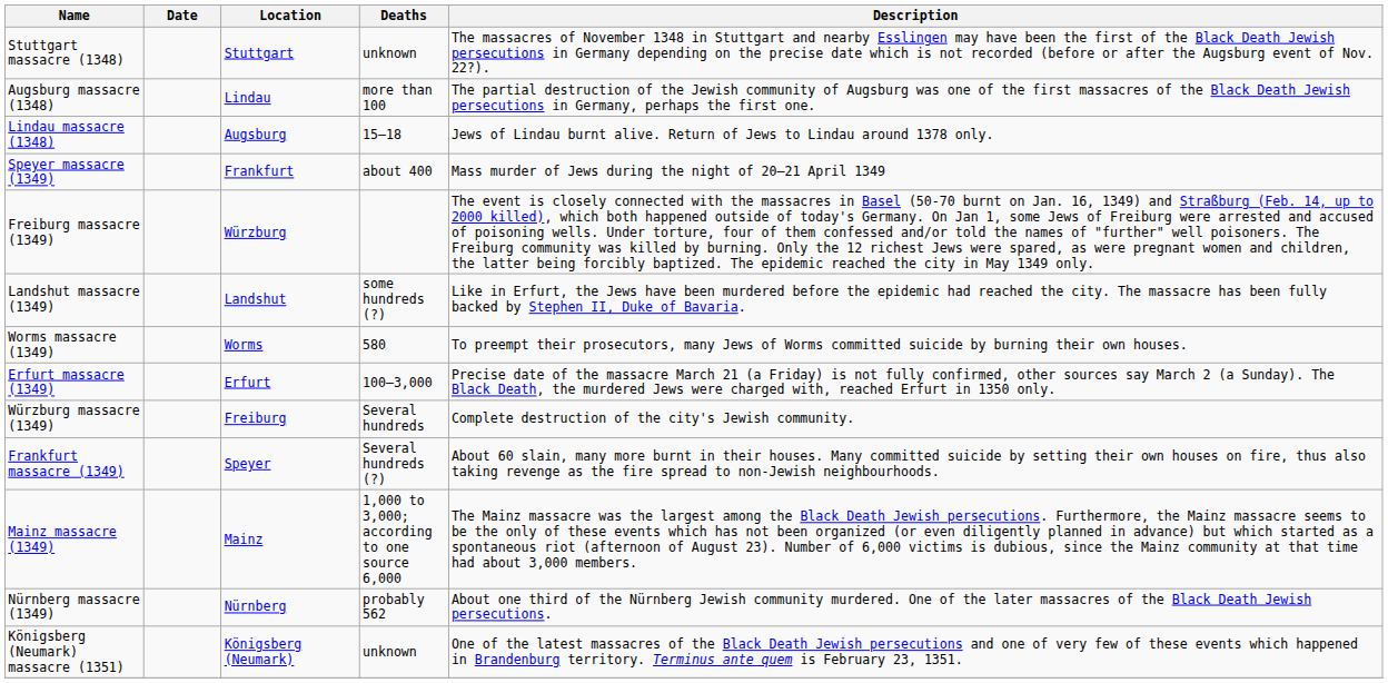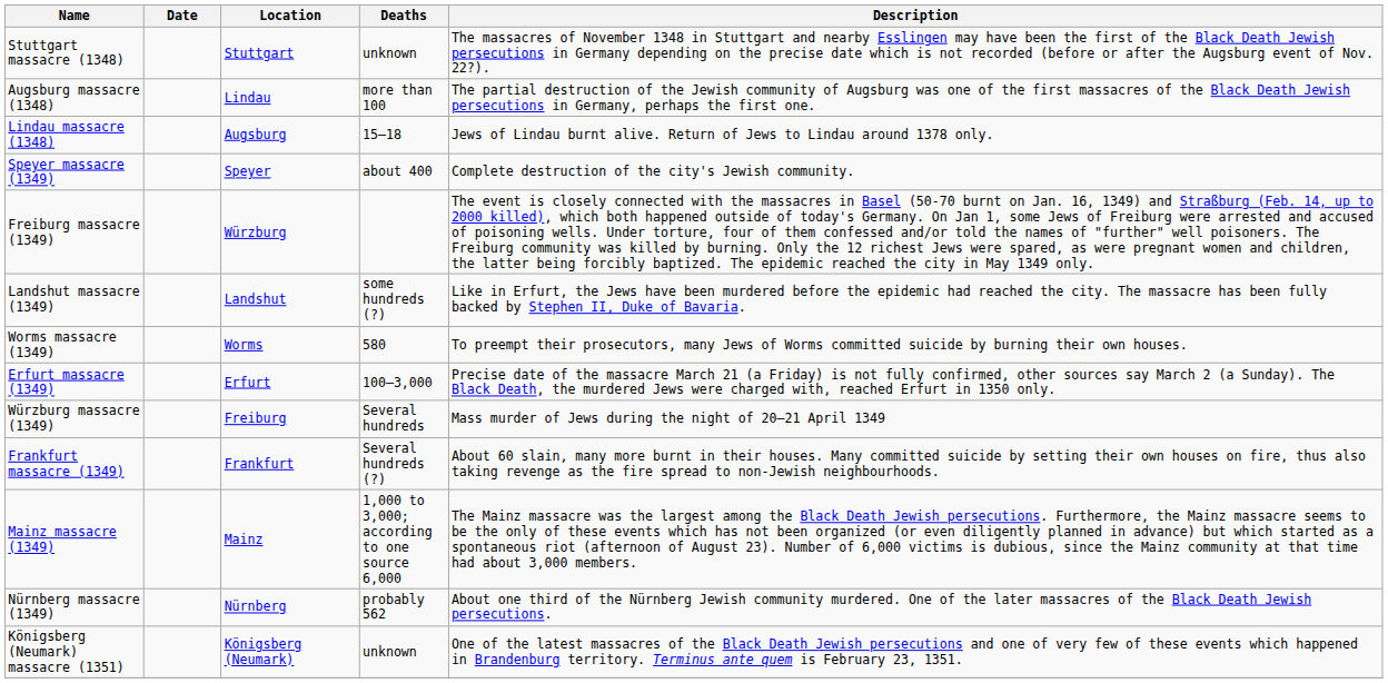Speyer massacre (1349) | Location: Frankfurt -> Speyer
Speyer massacre (1349) | Description: Mass murder of Jews during the night of 20–21 April 1349 -> Complete destruction of the city's Jewish community.
Würzburg massacre (1349) | Description: Complete destruction of the city's Jewish community. -> Mass murder of Jews during the night of 20–21 April 1349
Frankfurt massacre (1349) | Location: Speyer -> Frankfurt
